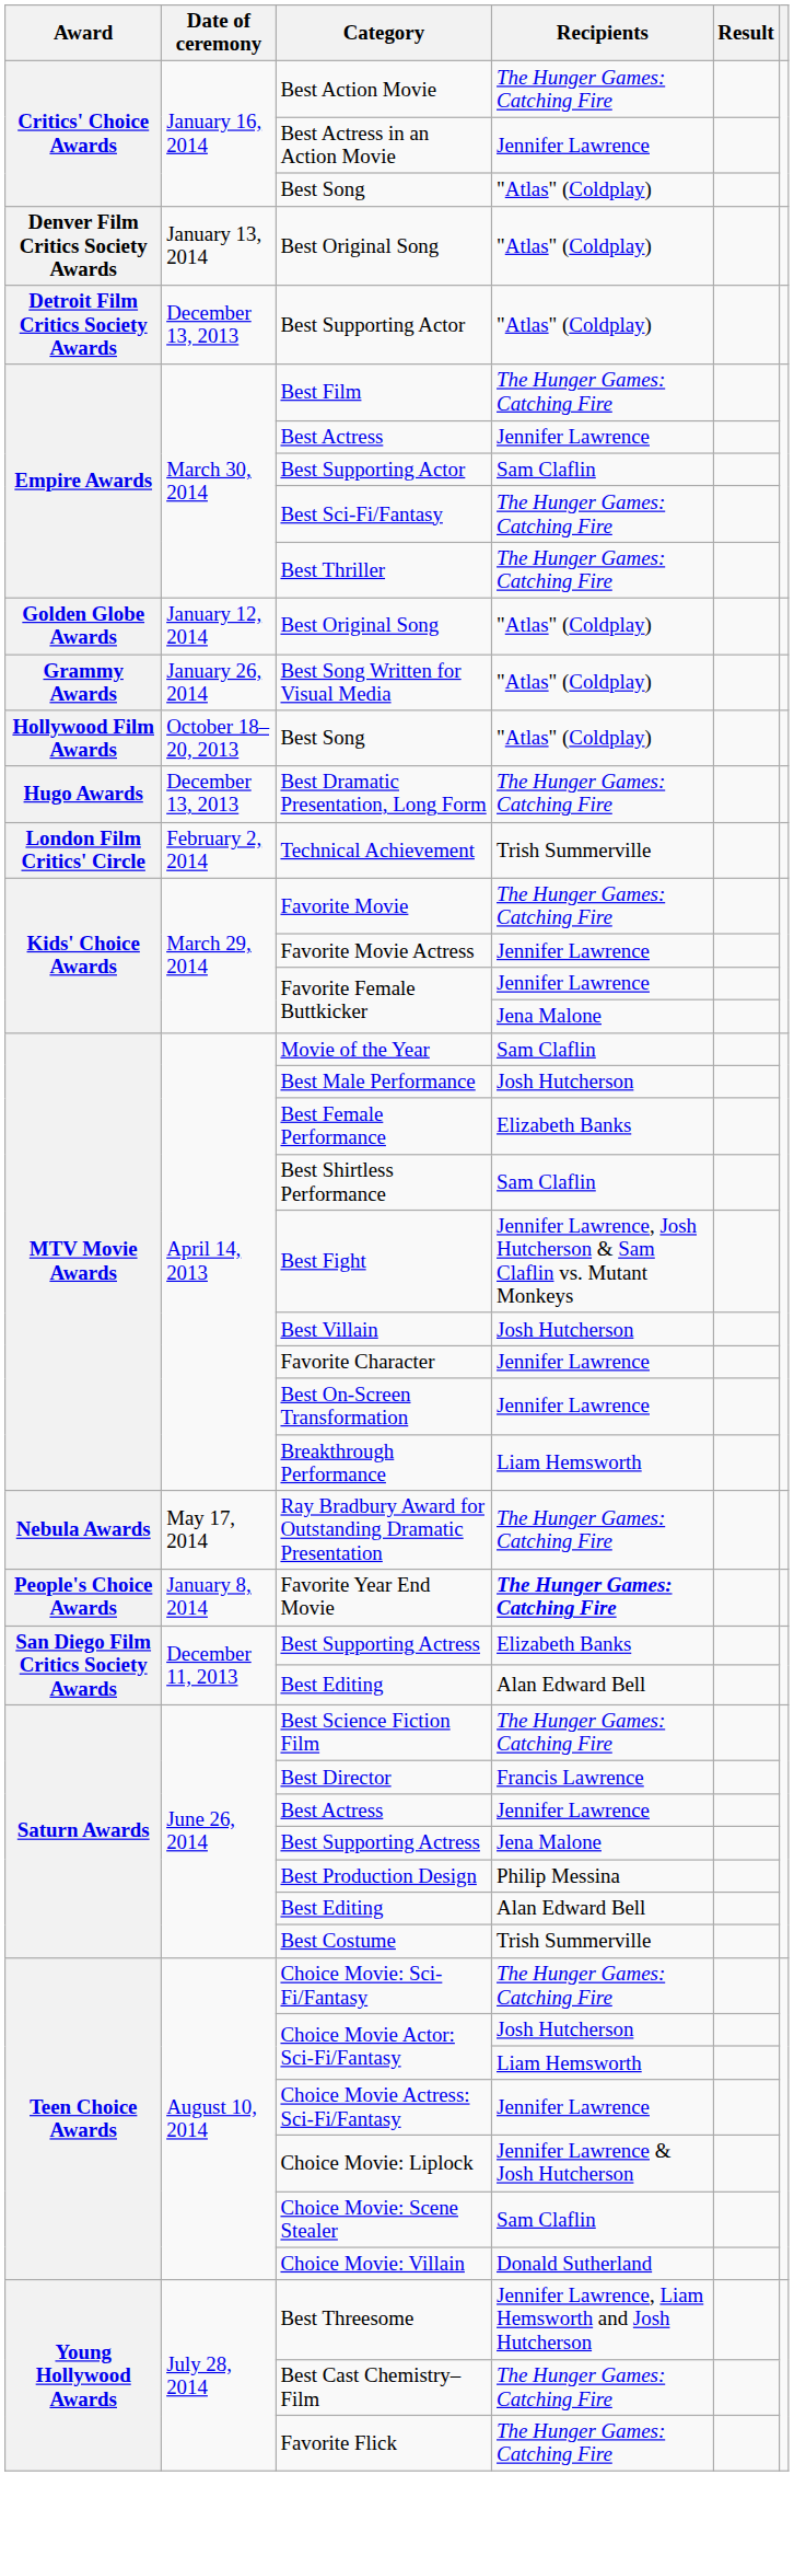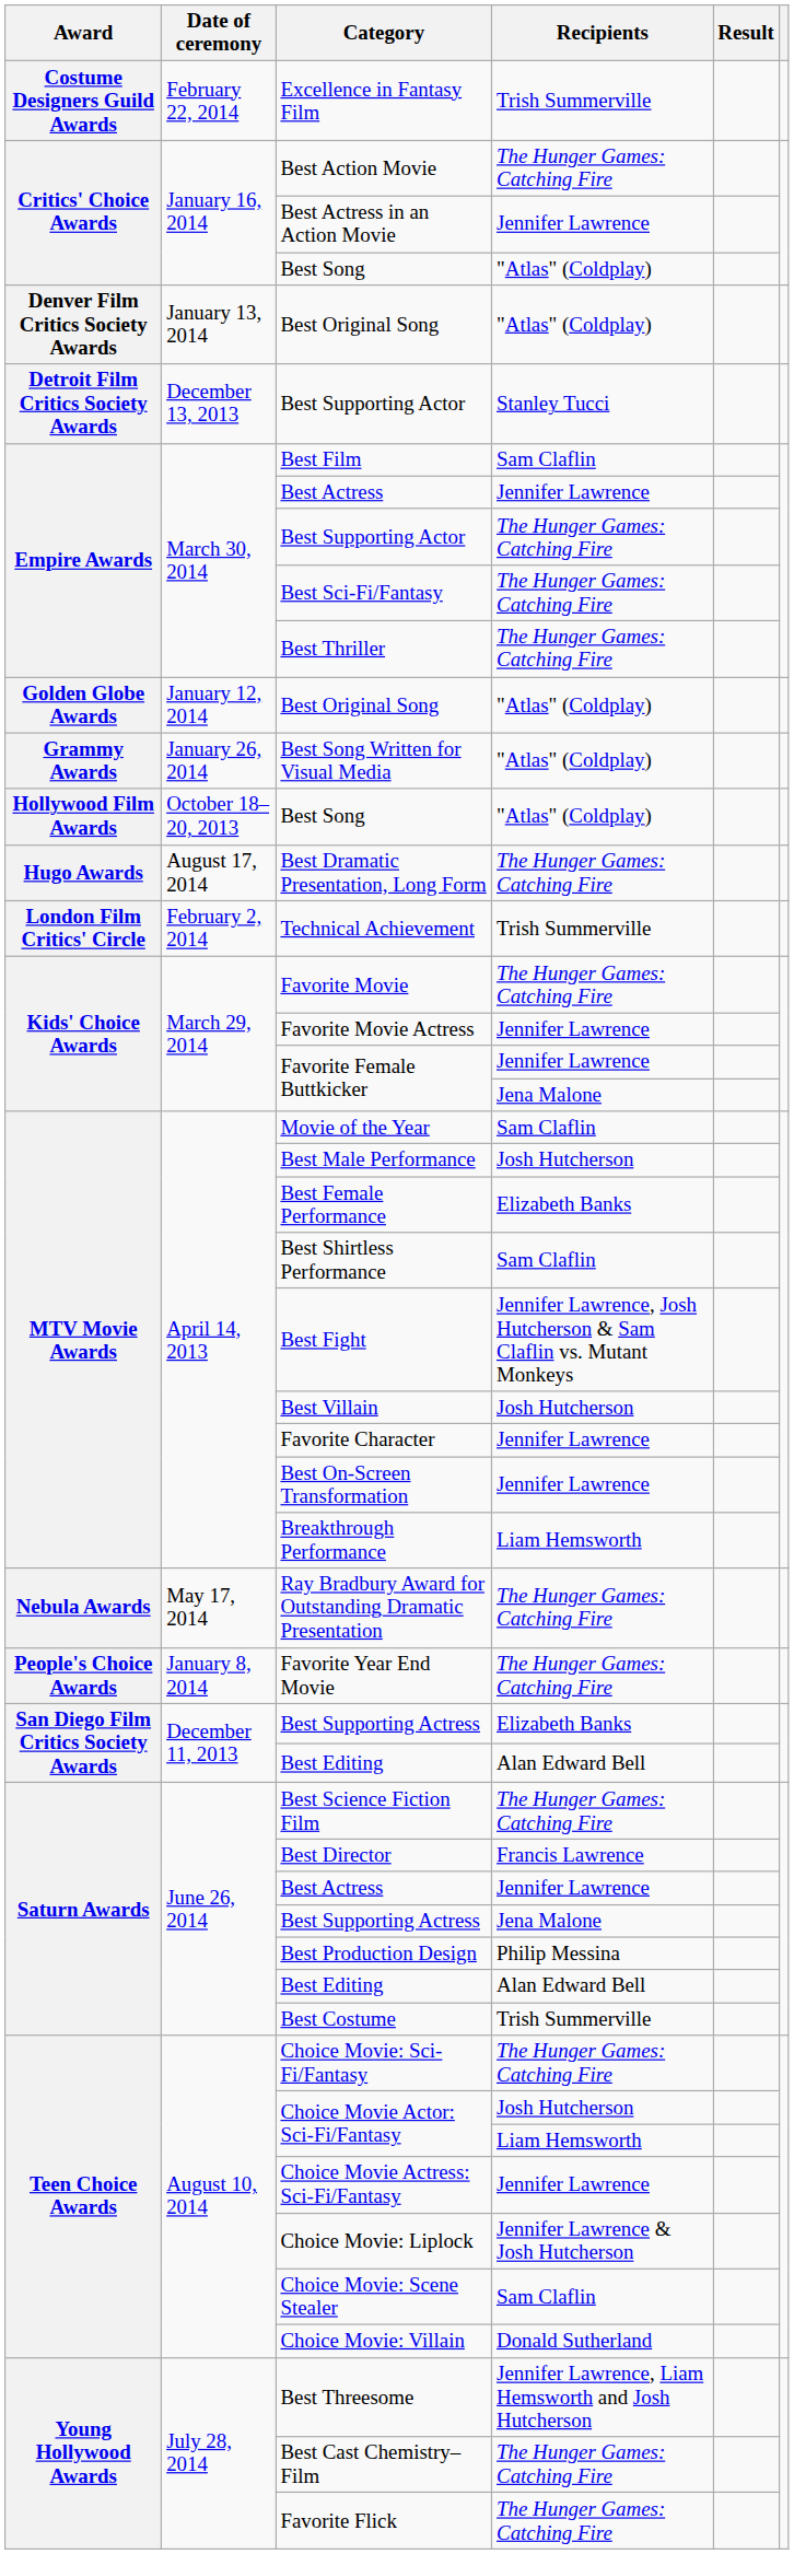+ row: Costume Designers Guild Awards | February 22, 2014 | Excellence in Fantasy Film | Trish Summerville
Detroit Film Critics Society Awards / Best Supporting Actor | Recipients: "Atlas" (Coldplay) -> Stanley Tucci
Best Film | Recipients: The Hunger Games: Catching Fire -> Sam Claflin
Empire Awards / Best Supporting Actor | Recipients: Sam Claflin -> The Hunger Games: Catching Fire
Best Dramatic Presentation, Long Form | Date of ceremony: December 13, 2013 -> August 17, 2014
Favorite Year End Movie | Recipients: bold -> normal
